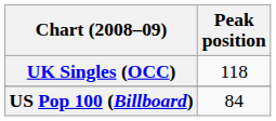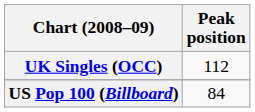UK Singles (OCC) | Peak position: 118 -> 112
